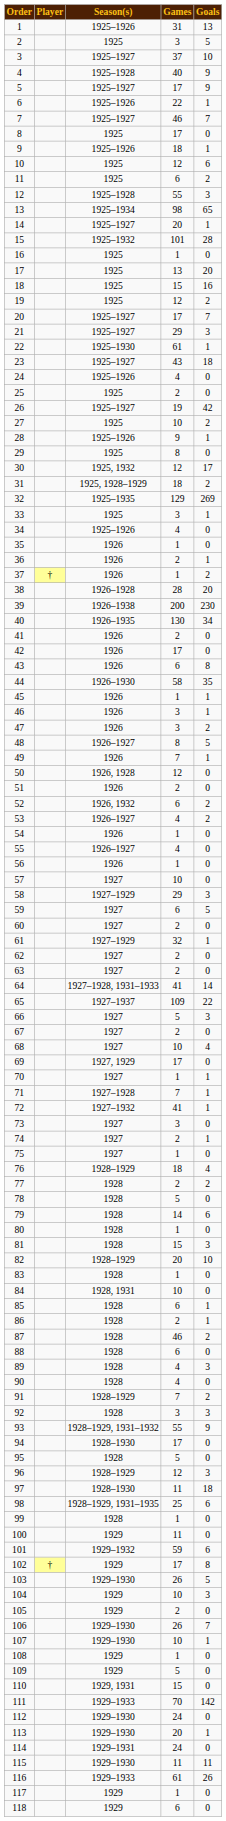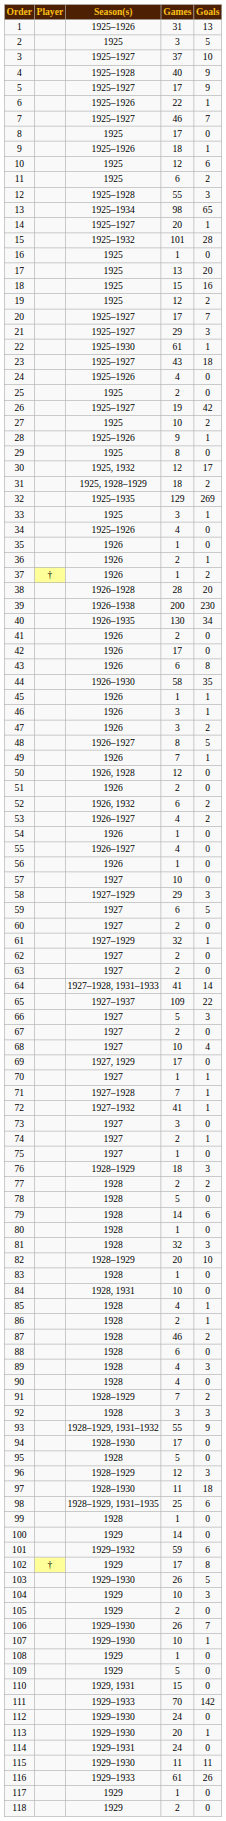76 | Goals: 4 -> 3
81 | Games: 15 -> 32
85 | Games: 6 -> 4
100 | Games: 11 -> 14
118 | Games: 6 -> 2
